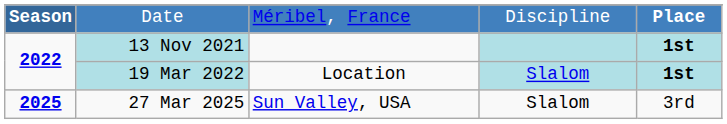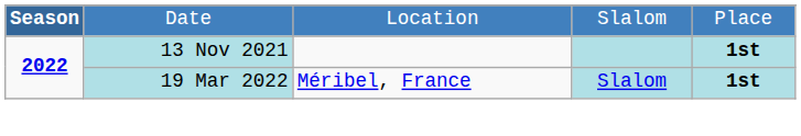Date | column 3: Méribel, France -> Location
Date | column 4: Discipline -> Slalom
Date | column 5: bold -> normal
19 Mar 2022 | column 3: Location -> Méribel, France
- row: 2025 | 27 Mar 2025 | Sun Valley, USA | Slalom | 3rd
